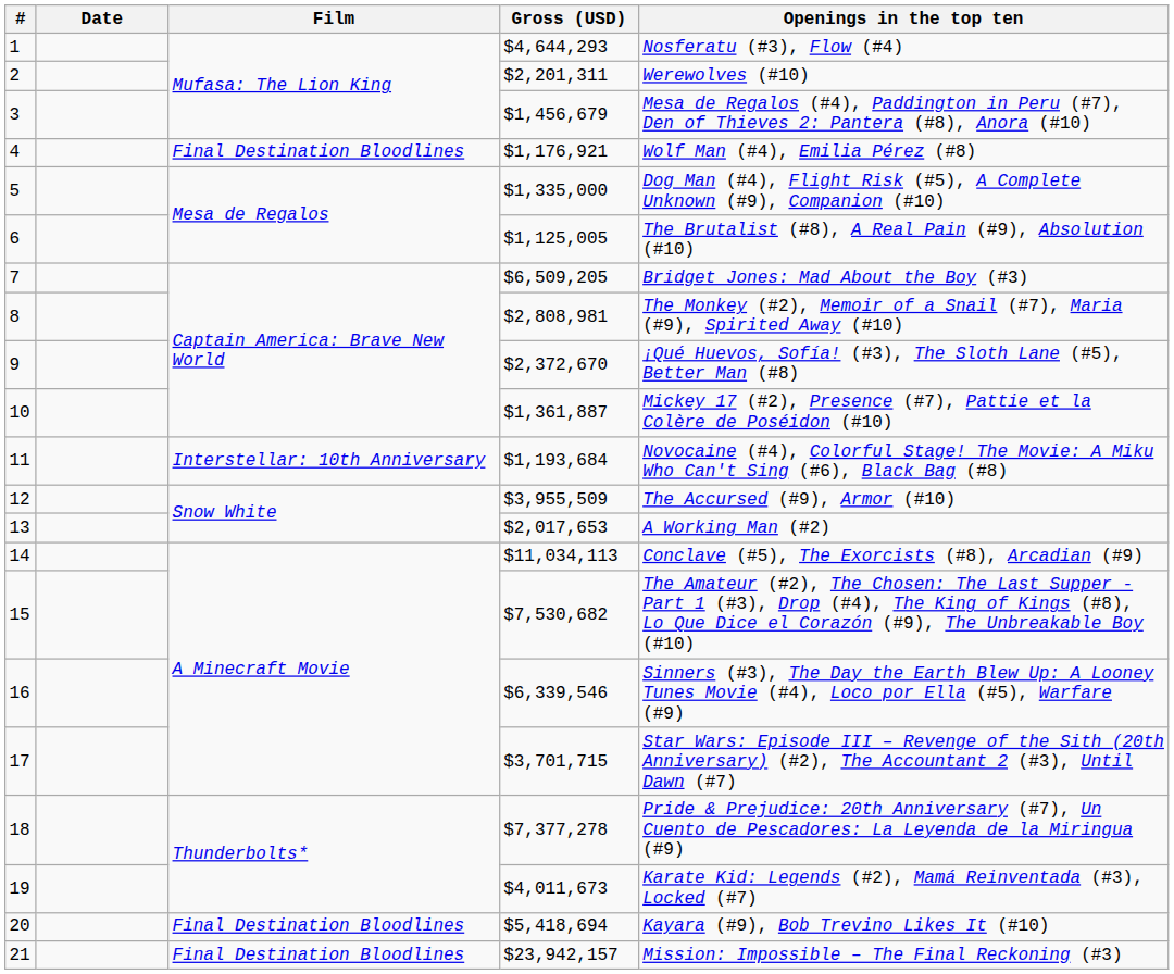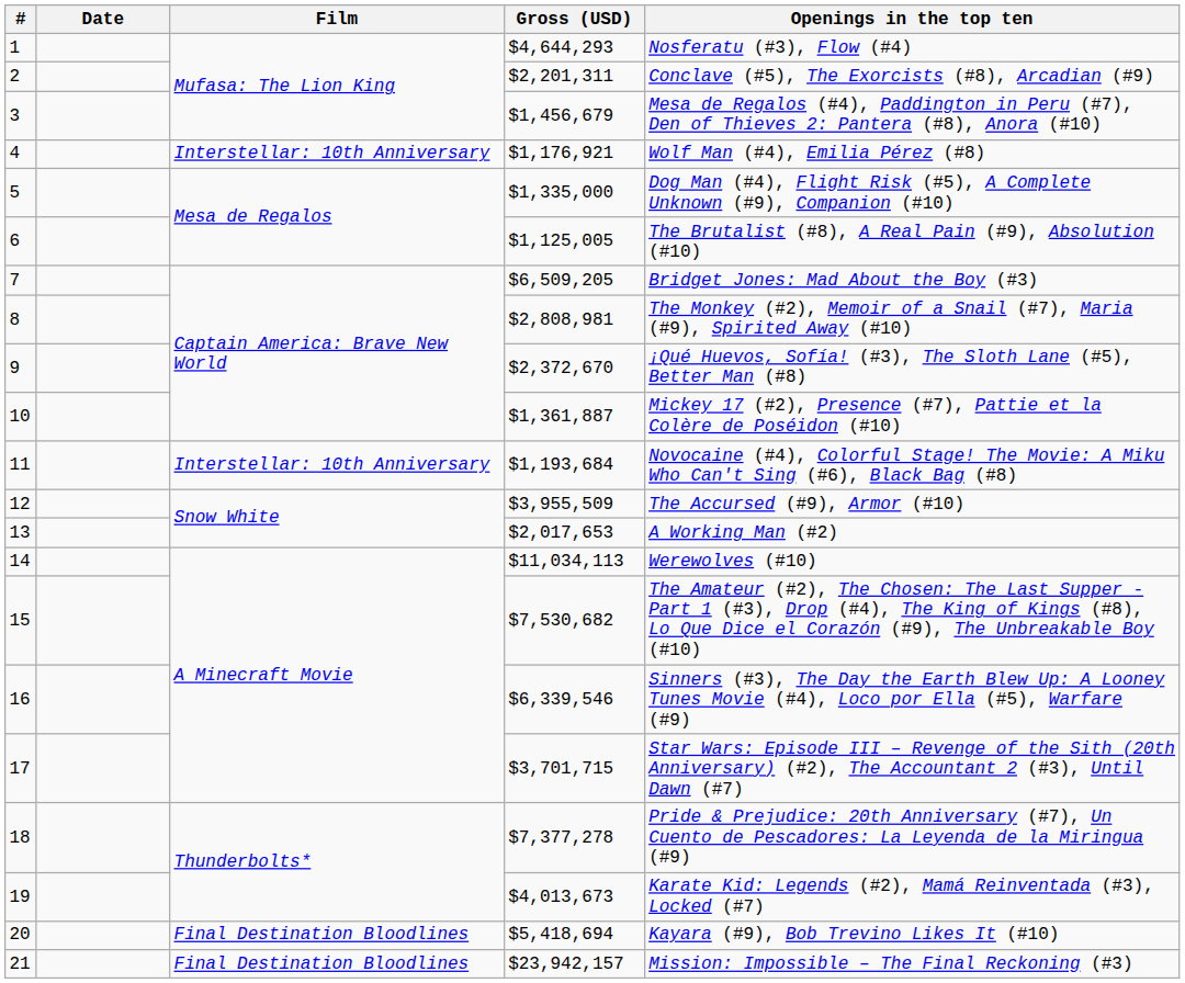2 | Openings in the top ten: Werewolves (#10) -> Conclave (#5), The Exorcists (#8), Arcadian (#9)
4 | Film: Final Destination Bloodlines -> Interstellar: 10th Anniversary
14 | Openings in the top ten: Conclave (#5), The Exorcists (#8), Arcadian (#9) -> Werewolves (#10)
19 | Gross (USD): $4,011,673 -> $4,013,673
